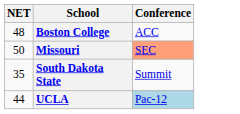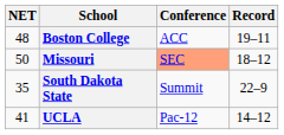+ column: Record | 19–11 | 18–12 | 22–9 | 14–12
UCLA | NET: 44 -> 41
UCLA | Conference: lightblue background -> no background
